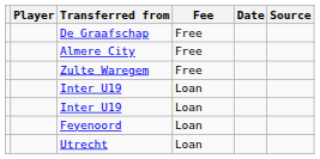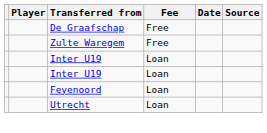- row: Almere City | Free
